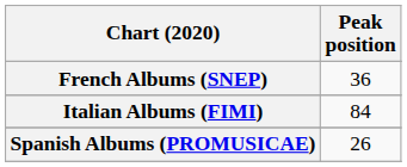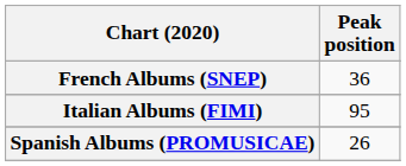Italian Albums (FIMI) | Peak position: 84 -> 95
